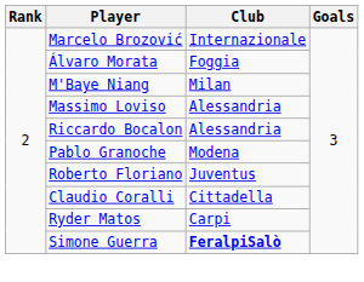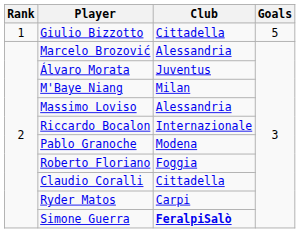+ row: 1 | Giulio Bizzotto | Cittadella | 5
Marcelo Brozović | Club: Internazionale -> Alessandria
Álvaro Morata | Club: Foggia -> Juventus
Riccardo Bocalon | Club: Alessandria -> Internazionale
Roberto Floriano | Club: Juventus -> Foggia
